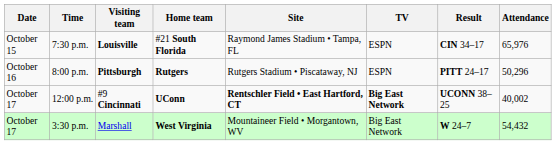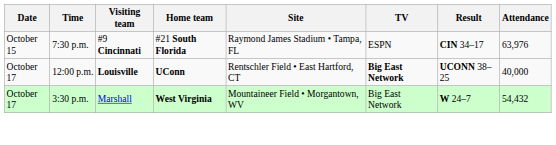7:30 p.m. | Visiting team: Louisville -> #9 Cincinnati
7:30 p.m. | Attendance: 65,976 -> 63,976
- row: October 16 | 8:00 p.m. | Pittsburgh | Rutgers | Rutgers Stadium • Piscataway, NJ | ESPN | PITT 24–17 | 50,296
12:00 p.m. | Visiting team: #9 Cincinnati -> Louisville
12:00 p.m. | Site: bold -> normal
12:00 p.m. | Attendance: 40,002 -> 40,000
